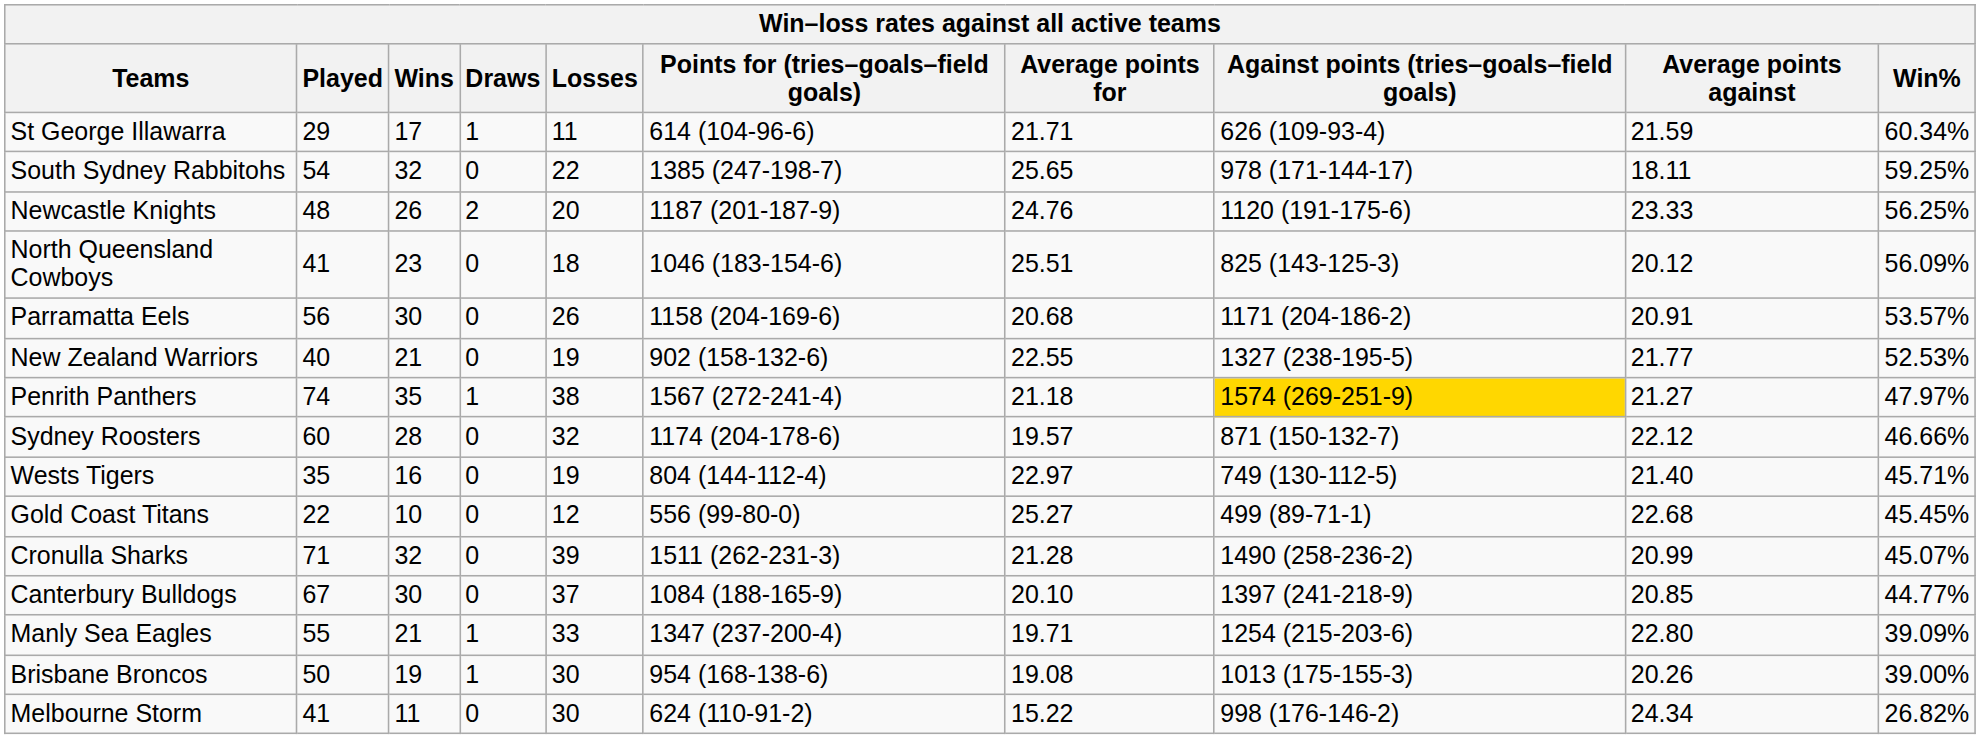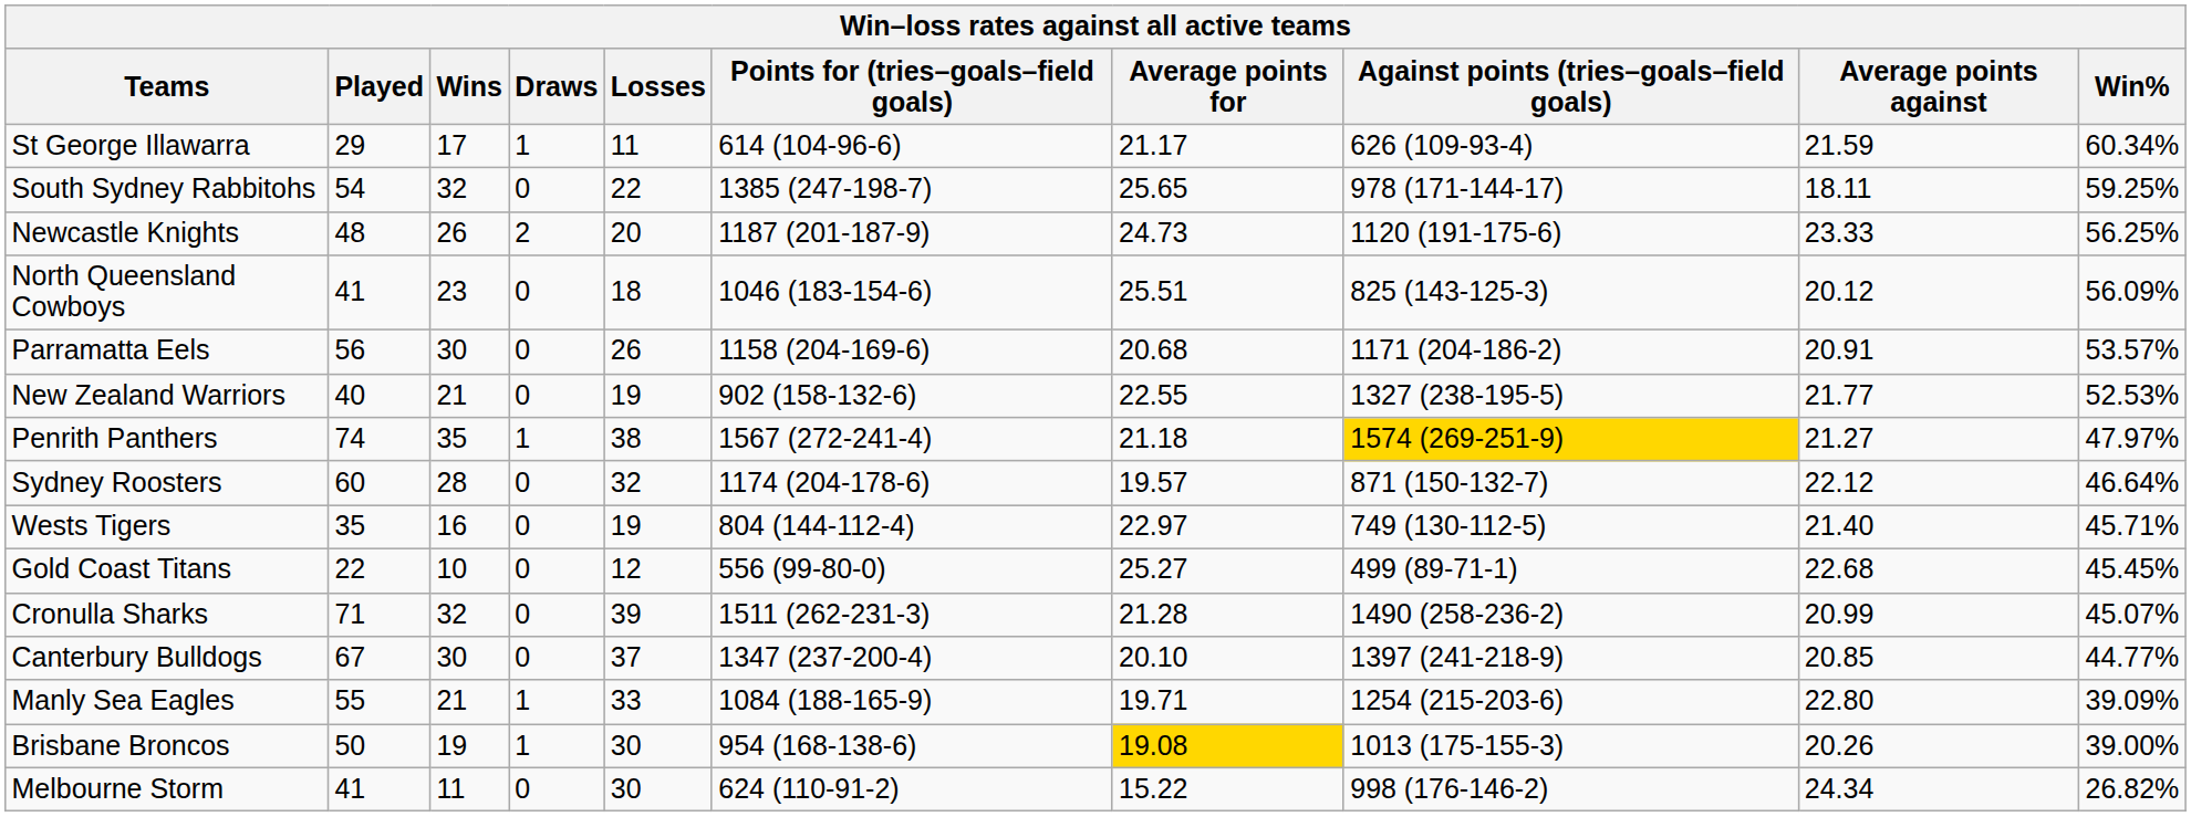St George Illawarra | Average points for: 21.71 -> 21.17
Newcastle Knights | Average points for: 24.76 -> 24.73
Sydney Roosters | Win%: 46.66% -> 46.64%
Canterbury Bulldogs | Points for (tries–goals–field goals): 1084 (188-165-9) -> 1347 (237-200-4)
Manly Sea Eagles | Points for (tries–goals–field goals): 1347 (237-200-4) -> 1084 (188-165-9)
Brisbane Broncos | Average points for: no background -> gold background
